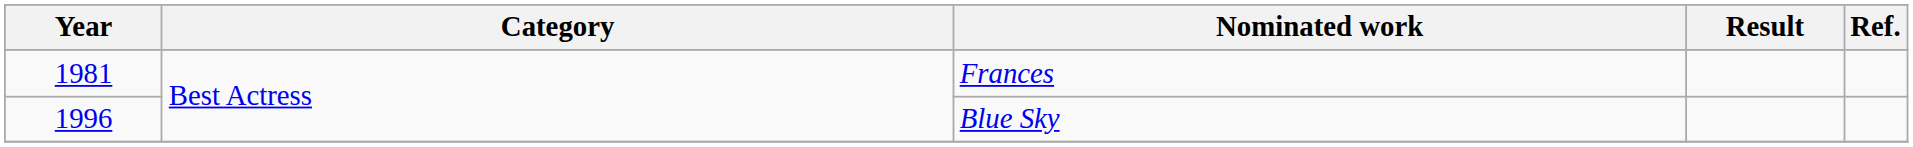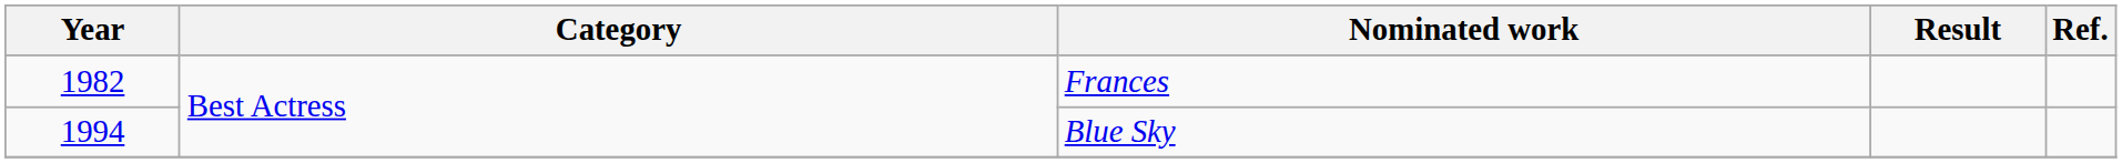Frances | Year: 1981 -> 1982
Blue Sky | Year: 1996 -> 1994
